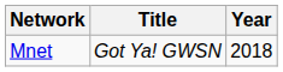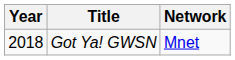columns swapped: Year <-> Network
